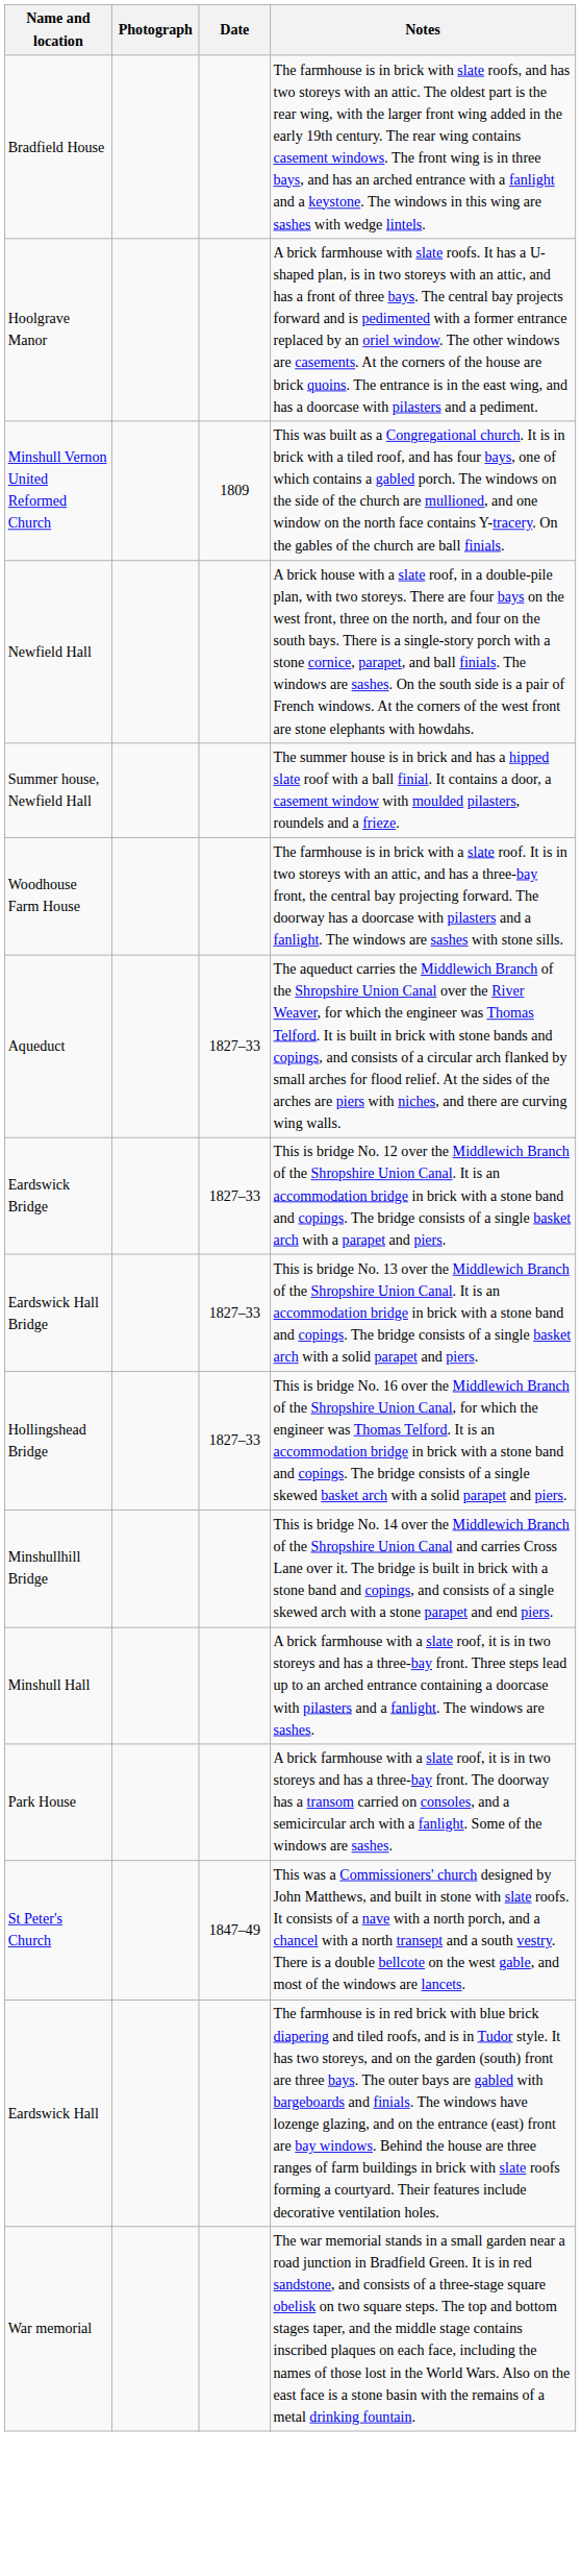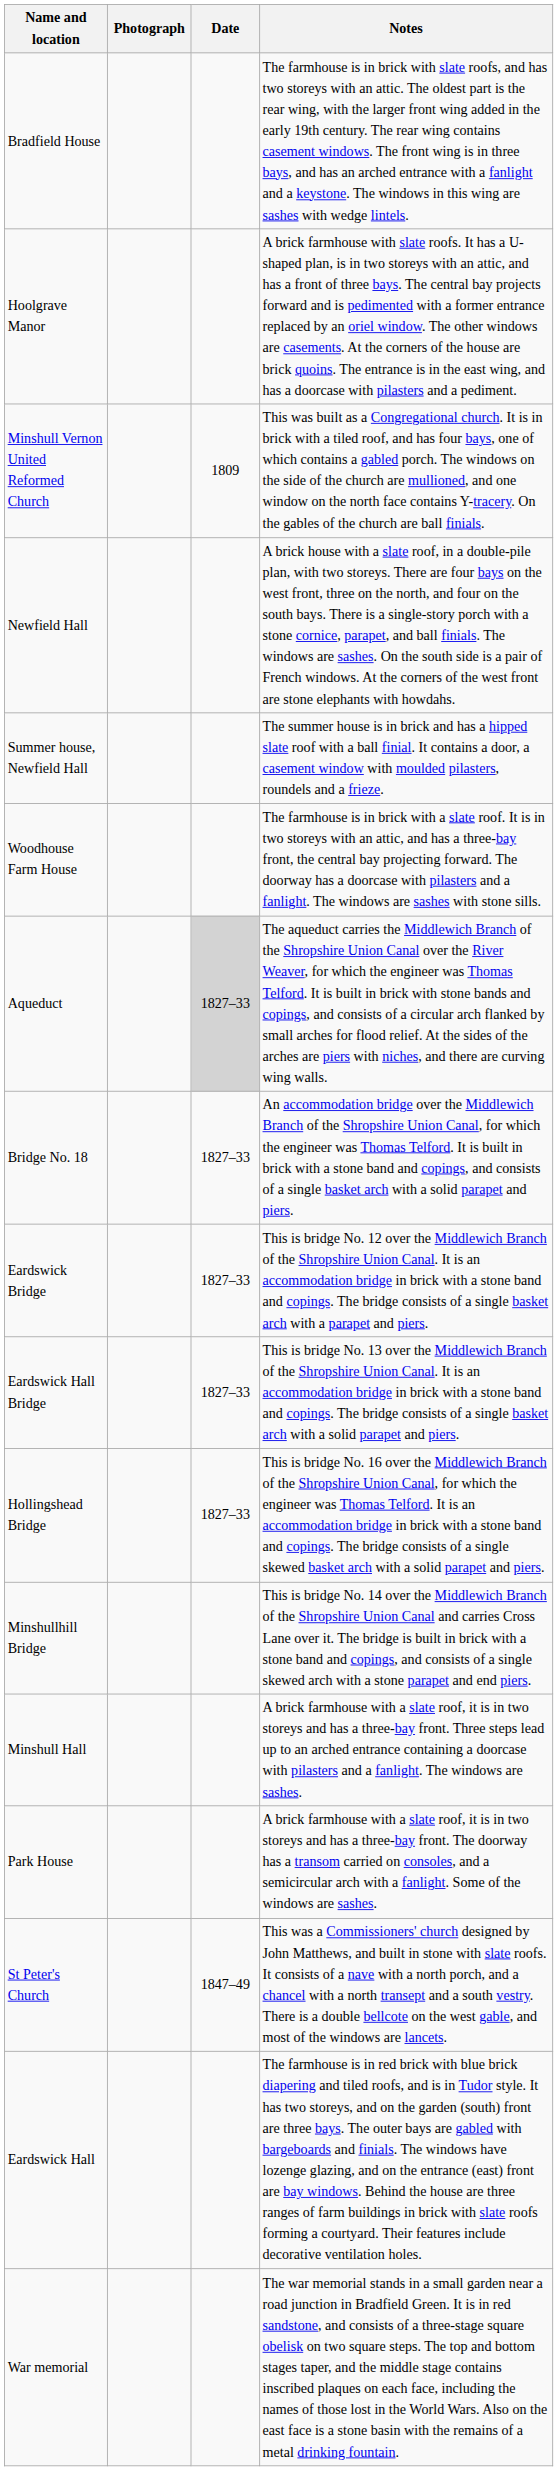Aqueduct | Date: no background -> lightgrey background
+ row: Bridge No. 18 | 1827–33 | An accommodation bridge over the Middlewich Branch of the Shropshire Union Canal, for which the engineer was Thomas Telford. It is built in brick with a stone band and copings, and consists of a single basket arch with a solid parapet and piers.
